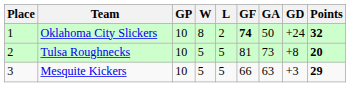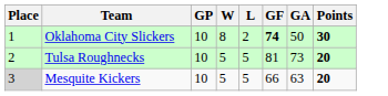- column: GD | +24 | +8 | +3
Oklahoma City Slickers | Points: 32 -> 30
Mesquite Kickers | Place: no background -> lightgrey background
Mesquite Kickers | Points: 29 -> 20
